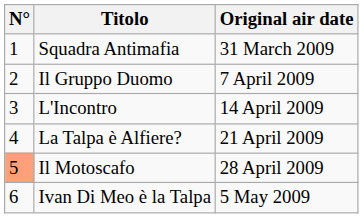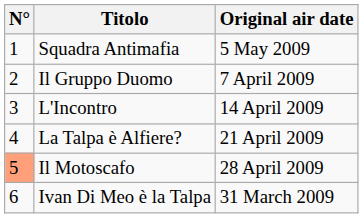Squadra Antimafia | Original air date: 31 March 2009 -> 5 May 2009
Ivan Di Meo è la Talpa | Original air date: 5 May 2009 -> 31 March 2009
